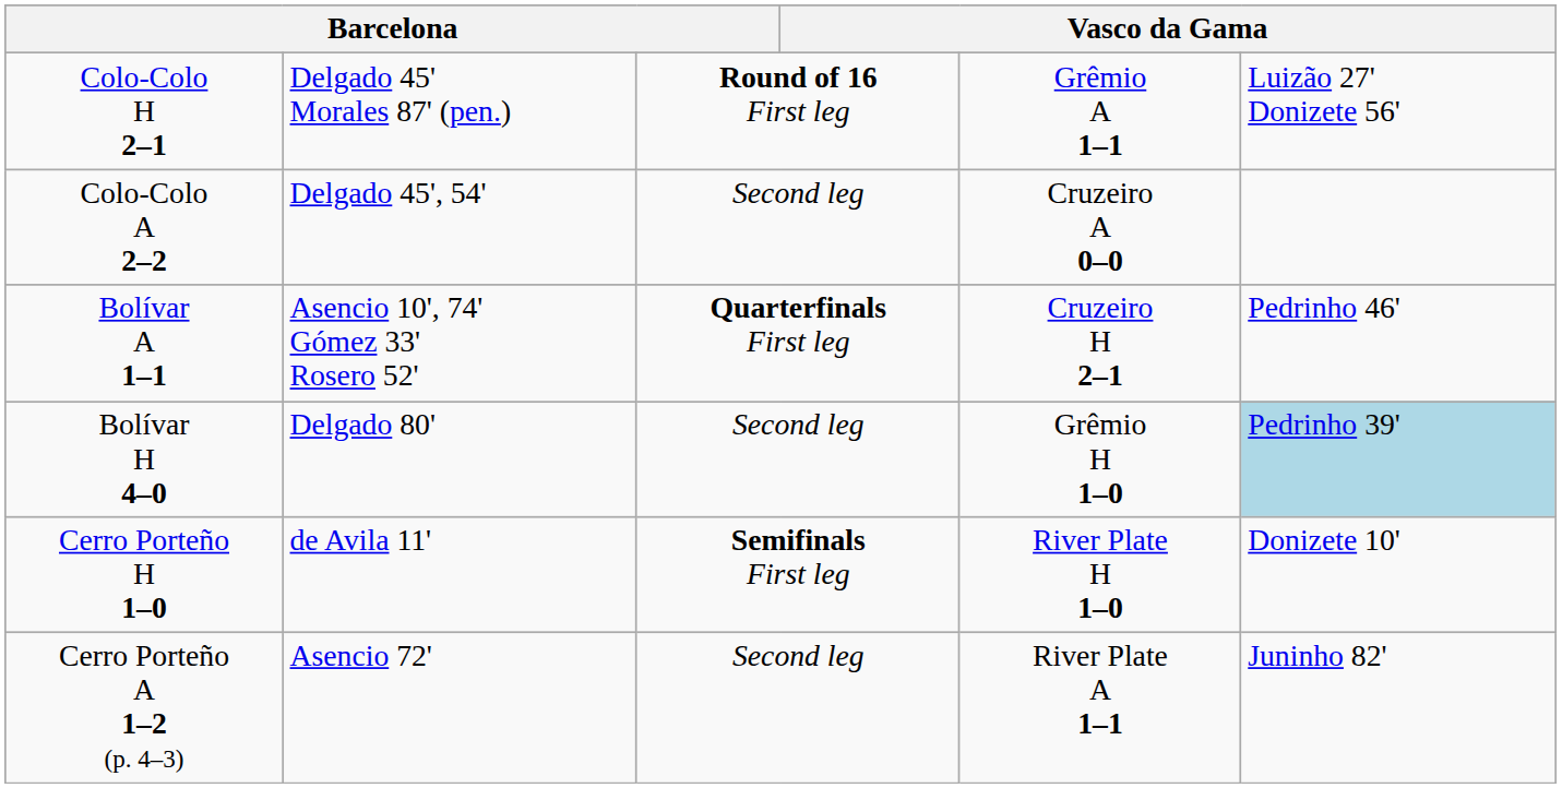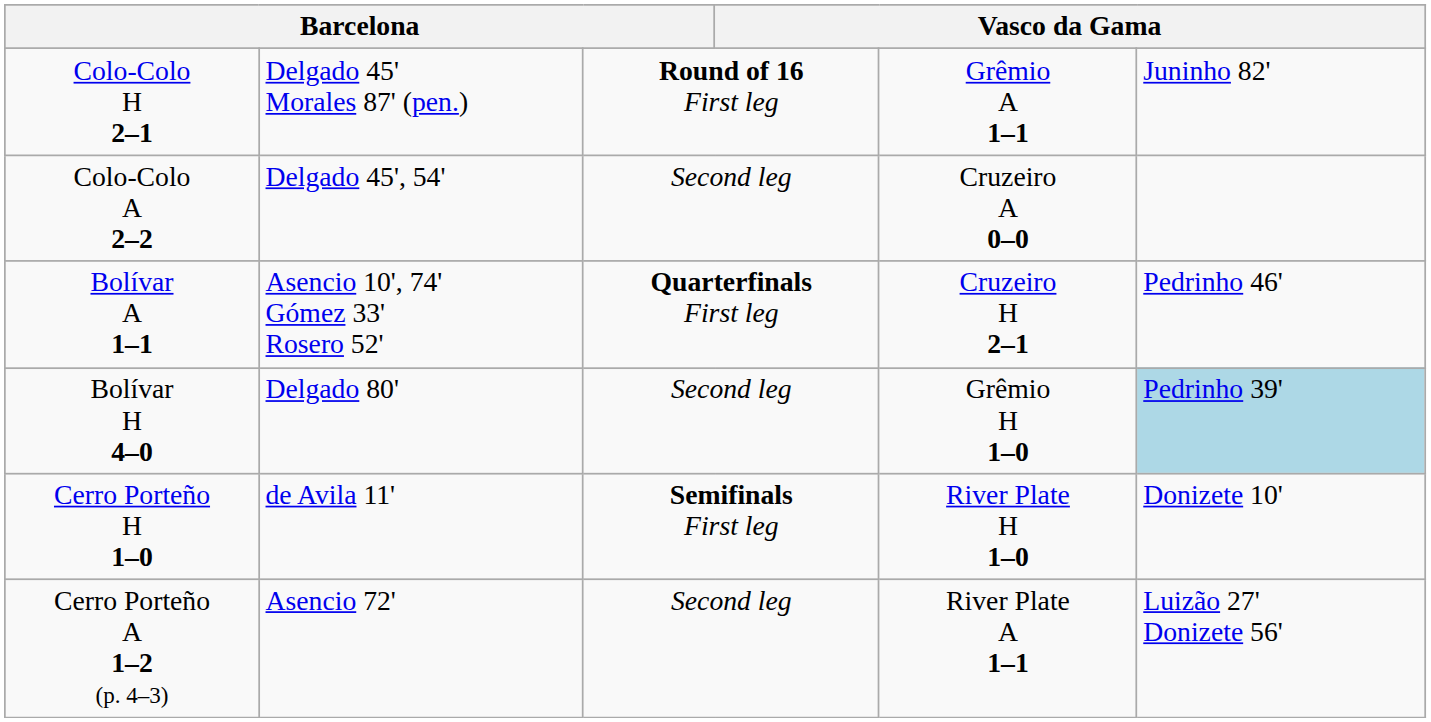Colo-Colo H 2–1 | column 6: Luizão 27' Donizete 56' -> Juninho 82'
Cerro Porteño A 1–2 (p. 4–3) | column 6: Juninho 82' -> Luizão 27' Donizete 56'
